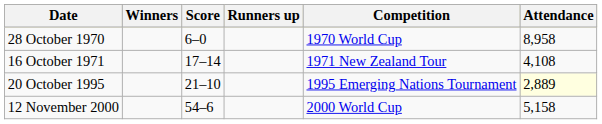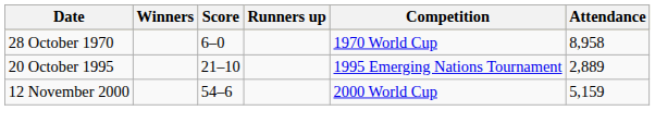- row: 16 October 1971 | 17–14 | 1971 New Zealand Tour | 4,108
20 October 1995 | Attendance: lightyellow background -> no background
12 November 2000 | Attendance: 5,158 -> 5,159
